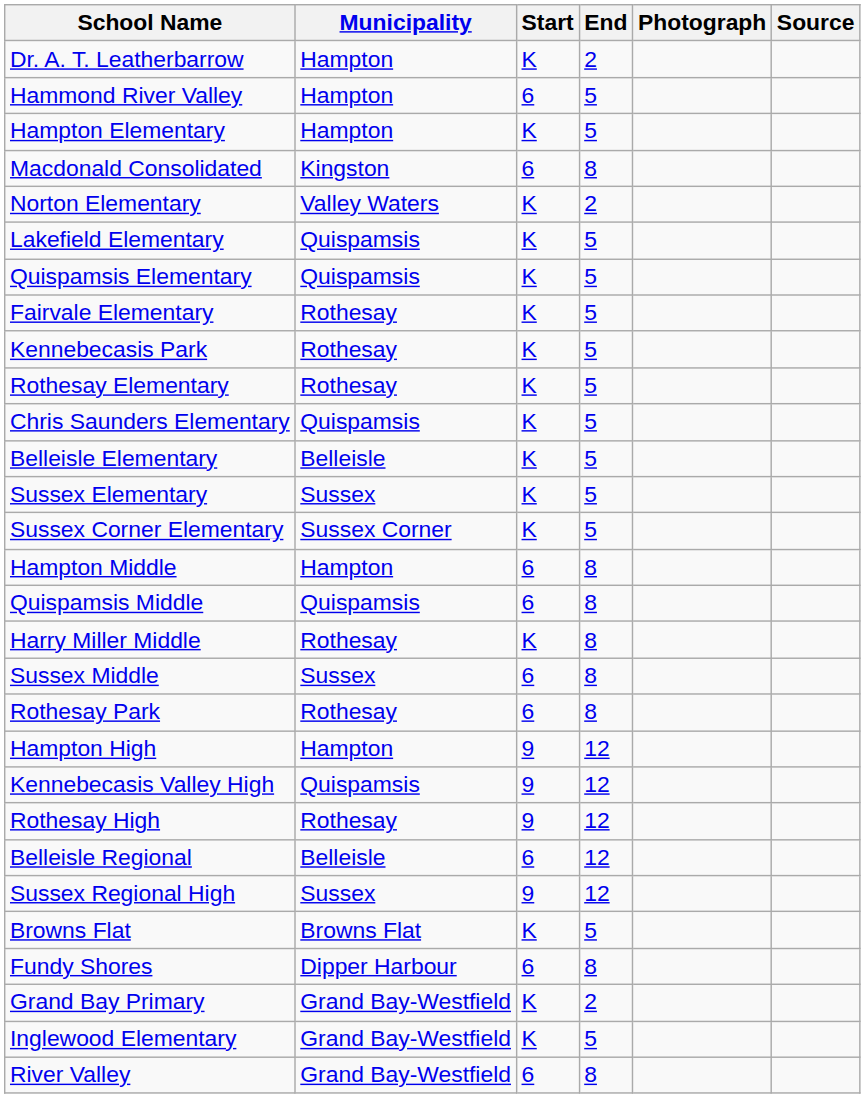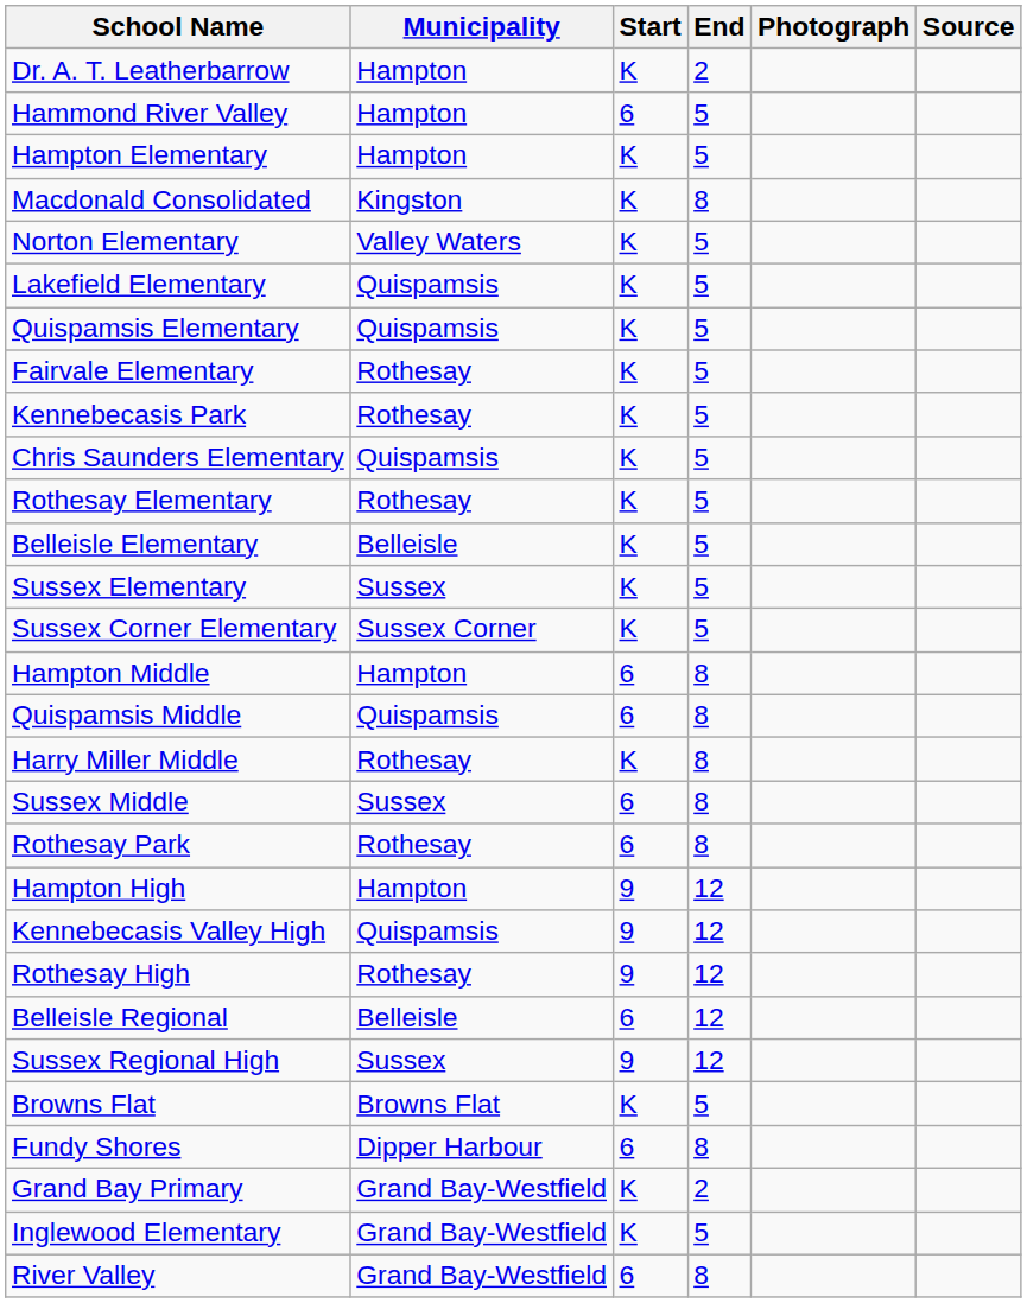Macdonald Consolidated | Start: 6 -> K
Norton Elementary | End: 2 -> 5
rows swapped: Rothesay Elementary <-> Chris Saunders Elementary
